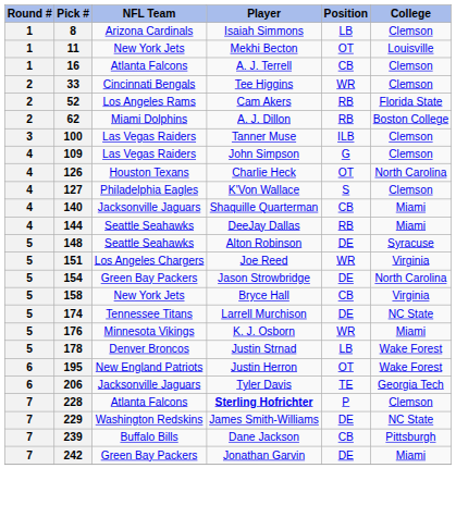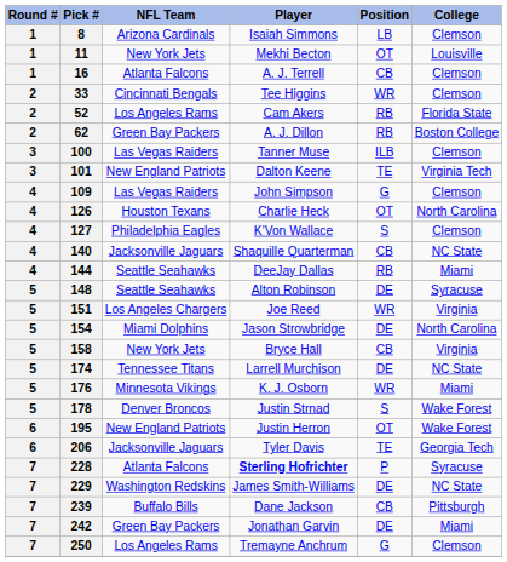62 | NFL Team: Miami Dolphins -> Green Bay Packers
+ row: 3 | 101 | New England Patriots | Dalton Keene | TE | Virginia Tech
140 | College: Miami -> NC State
154 | NFL Team: Green Bay Packers -> Miami Dolphins
178 | Position: LB -> S
228 | College: Clemson -> Syracuse
+ row: 7 | 250 | Los Angeles Rams | Tremayne Anchrum | G | Clemson
